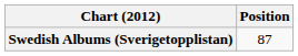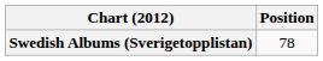Swedish Albums (Sverigetopplistan) | Position: 87 -> 78
